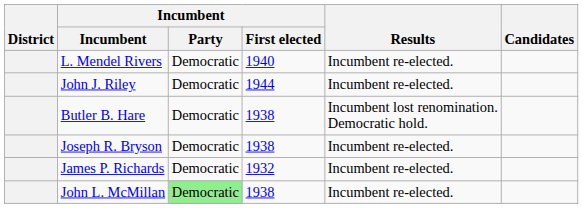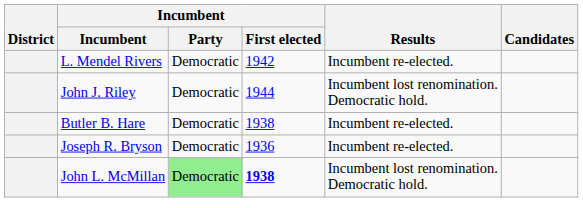L. Mendel Rivers | Incumbent / First elected: 1940 -> 1942
John J. Riley | Results: Incumbent re-elected. -> Incumbent lost renomination. Democratic hold.
Butler B. Hare | Results: Incumbent lost renomination. Democratic hold. -> Incumbent re-elected.
Joseph R. Bryson | Incumbent / First elected: 1938 -> 1936
- row: James P. Richards | Democratic | 1932 | Incumbent re-elected.
John L. McMillan | Incumbent / First elected: normal -> bold
John L. McMillan | Results: Incumbent re-elected. -> Incumbent lost renomination. Democratic hold.
